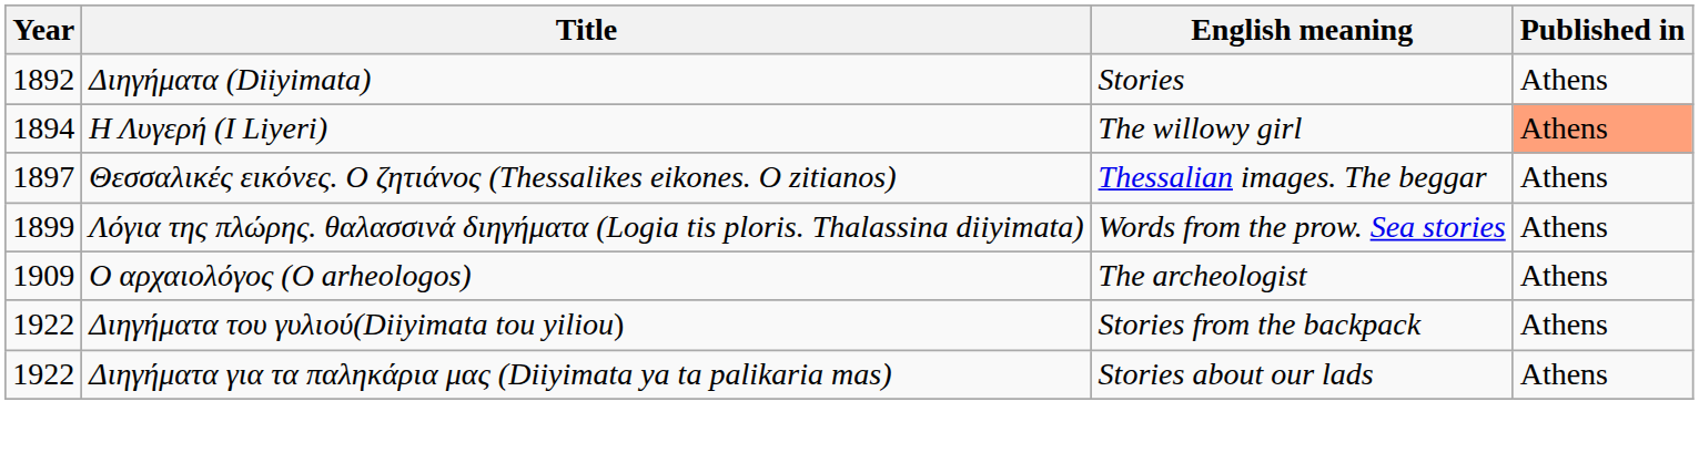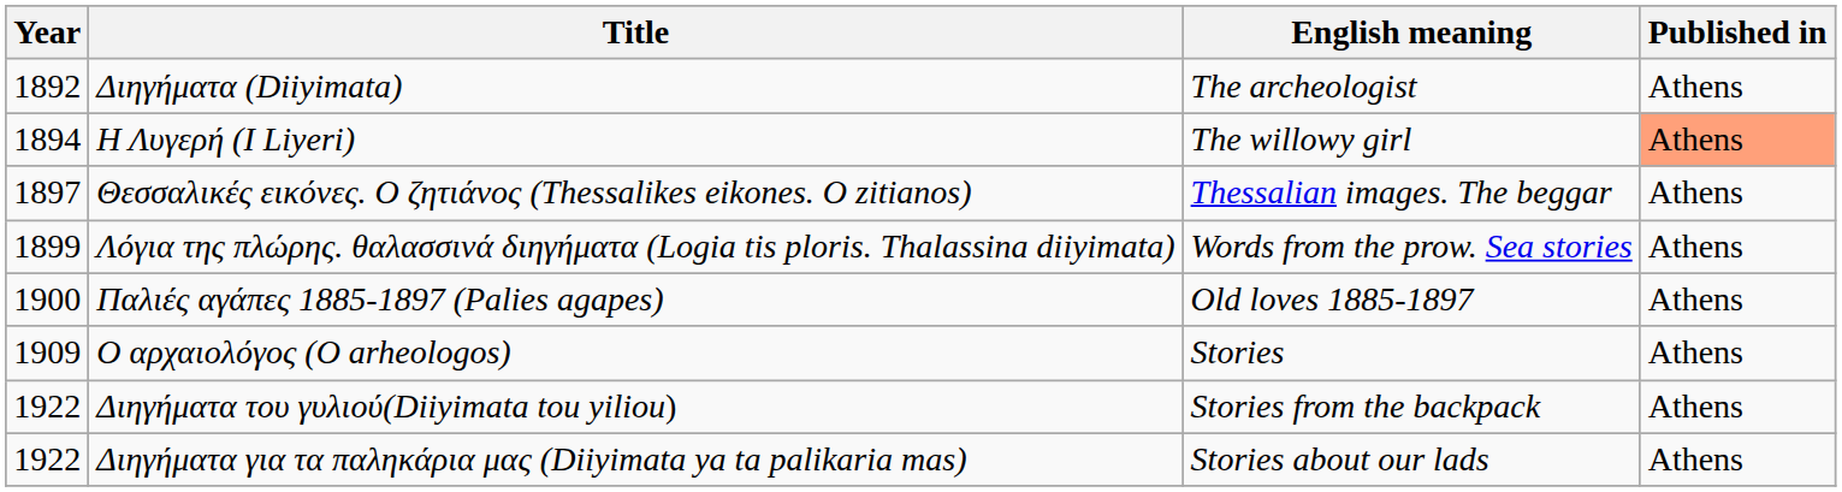Διηγήματα (Diiyimata) | English meaning: Stories -> The archeologist
+ row: 1900 | Παλιές αγάπες 1885-1897 (Palies agapes) | Old loves 1885-1897 | Athens
Ο αρχαιολόγος (O arheologos) | English meaning: The archeologist -> Stories
